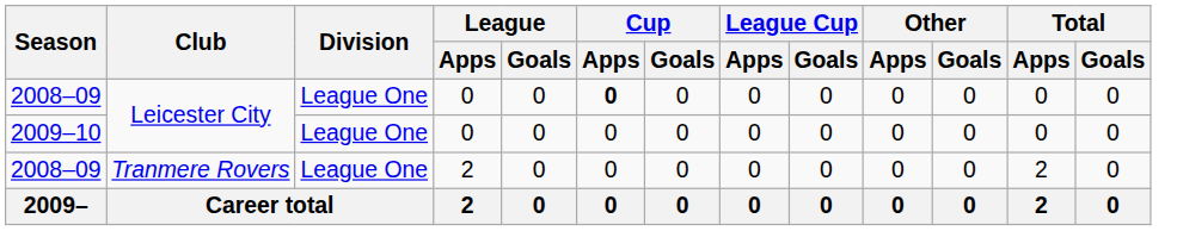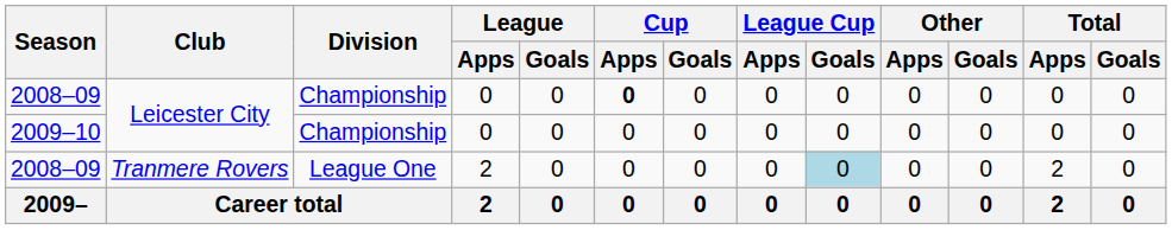2008–09 / Leicester City | Division: League One -> Championship
2009–10 | Division: League One -> Championship
2008–09 / Tranmere Rovers | League Cup / Goals: no background -> lightblue background
